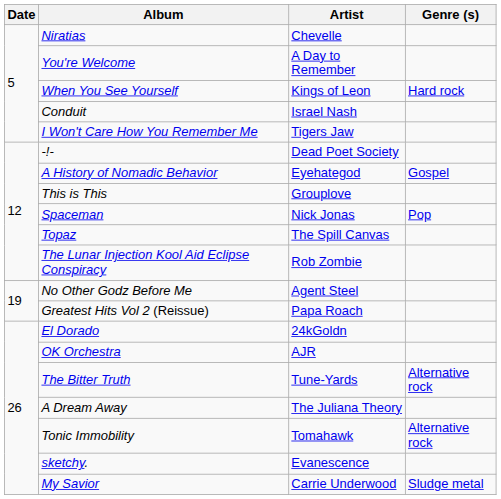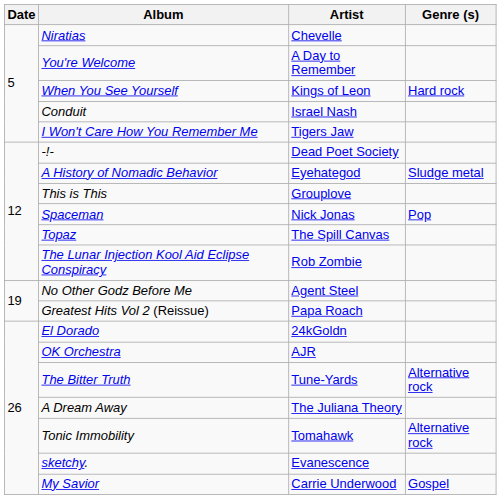A History of Nomadic Behavior | Genre (s): Gospel -> Sludge metal
My Savior | Genre (s): Sludge metal -> Gospel
